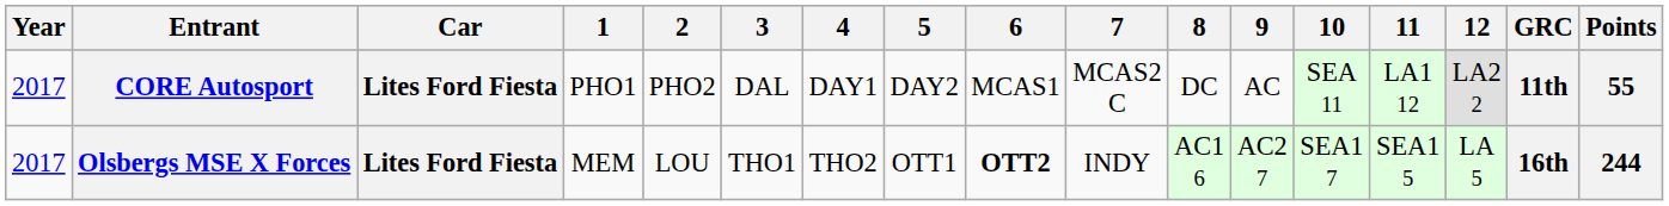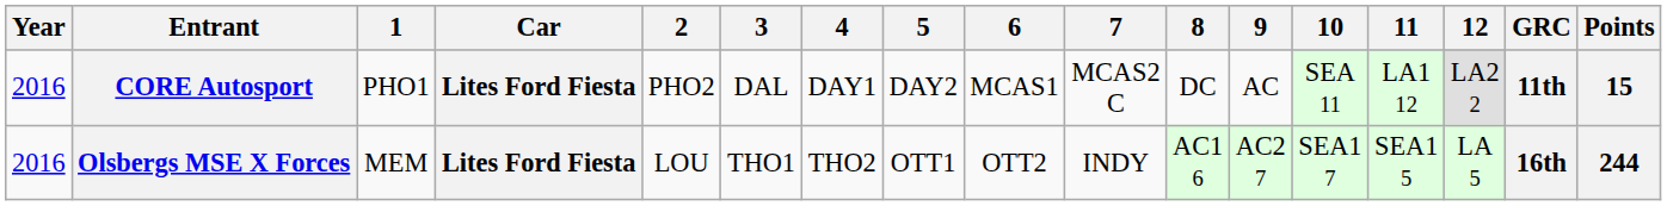columns swapped: Car <-> 1
CORE Autosport | Year: 2017 -> 2016
CORE Autosport | Points: 55 -> 15
Olsbergs MSE X Forces | Year: 2017 -> 2016
Olsbergs MSE X Forces | 6: bold -> normal
